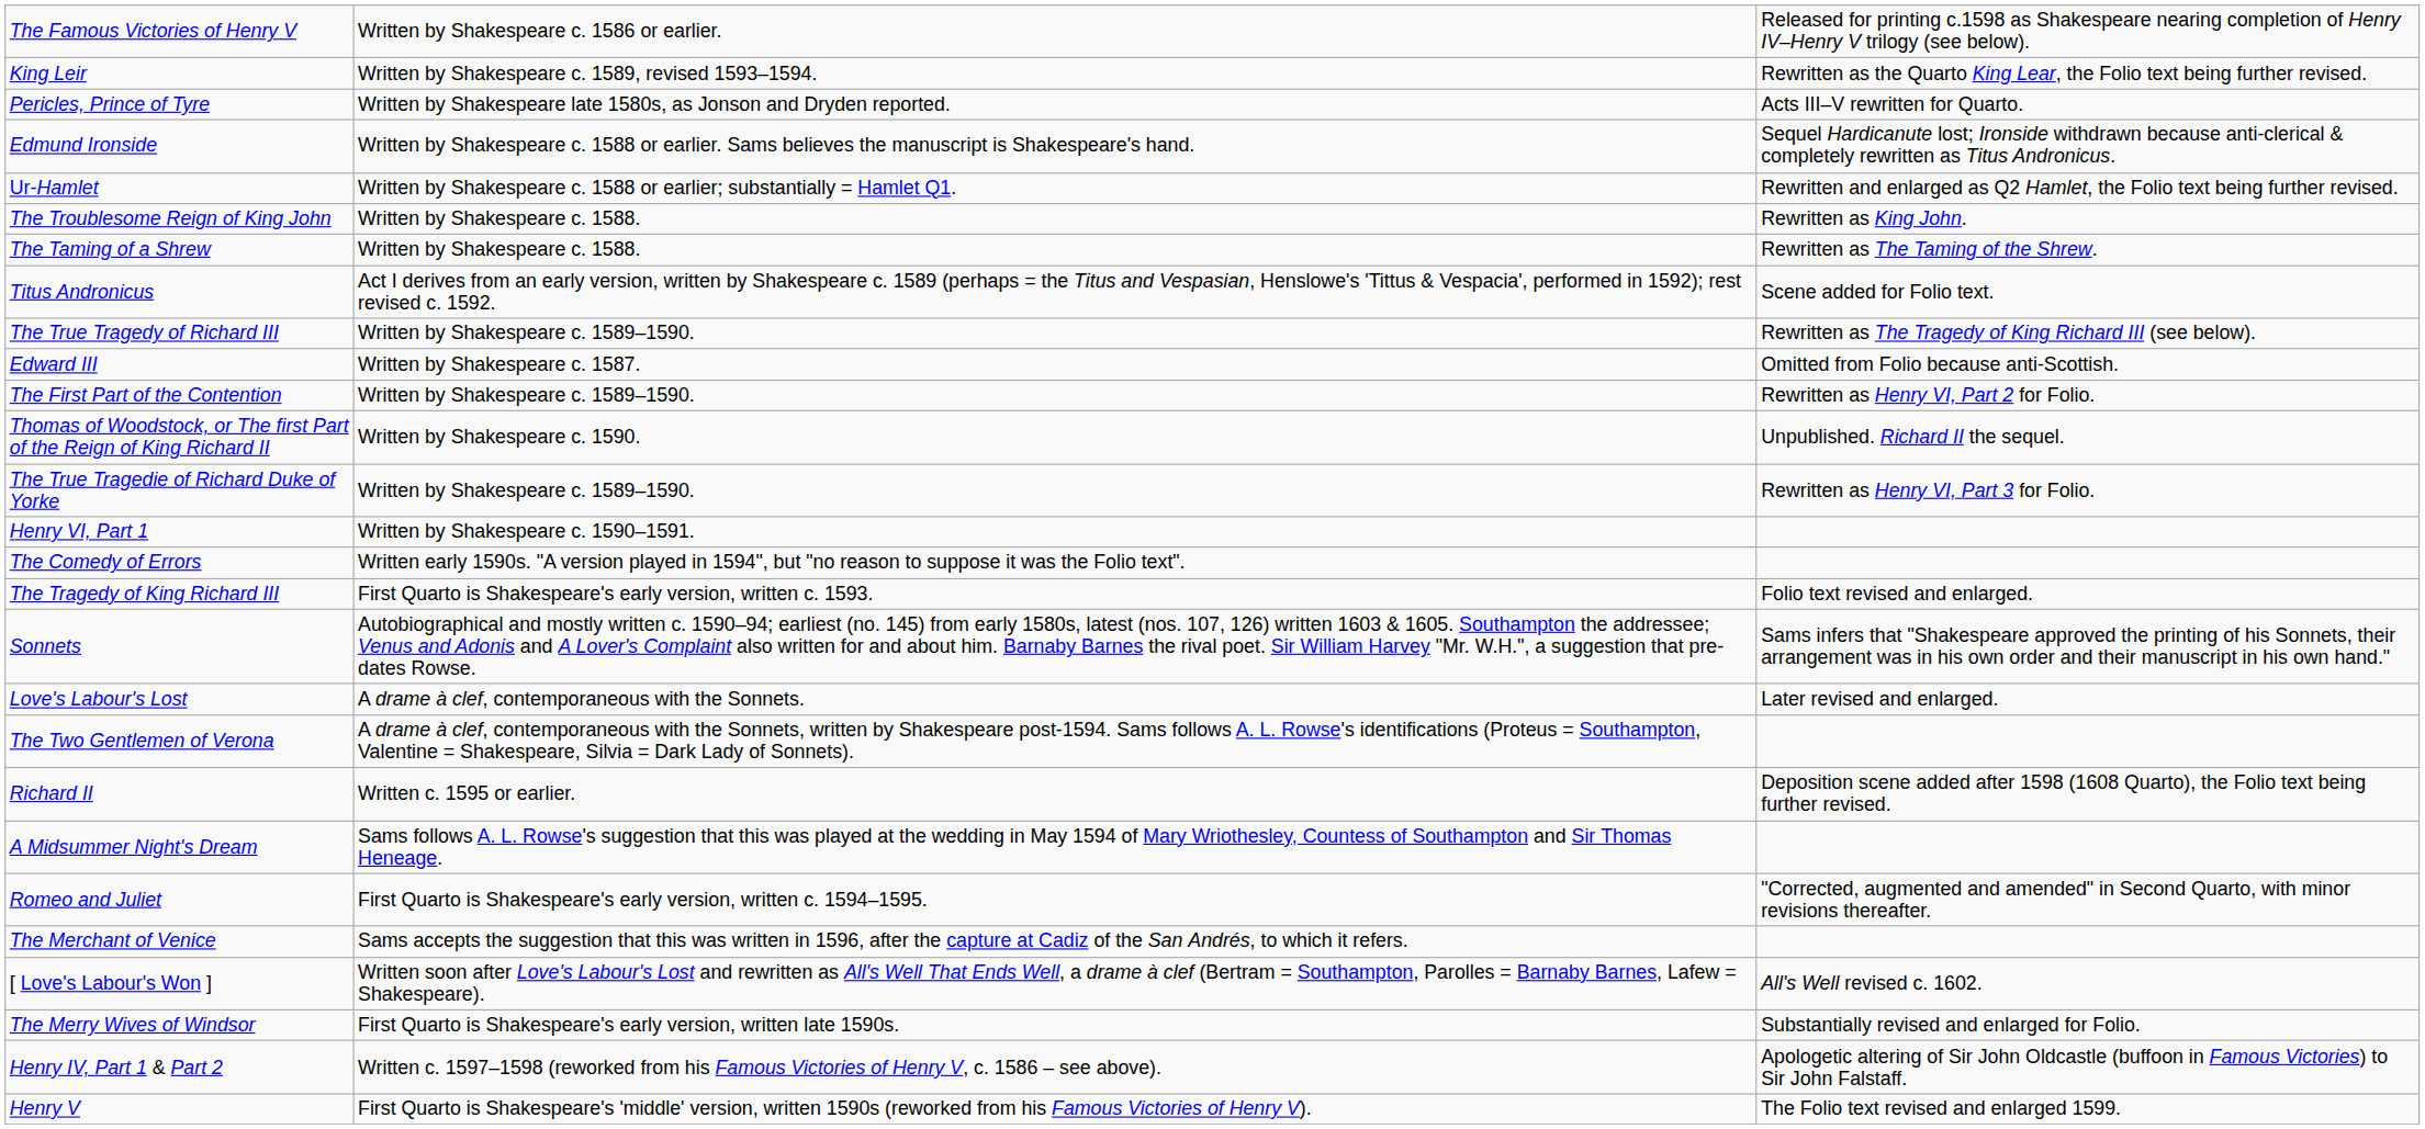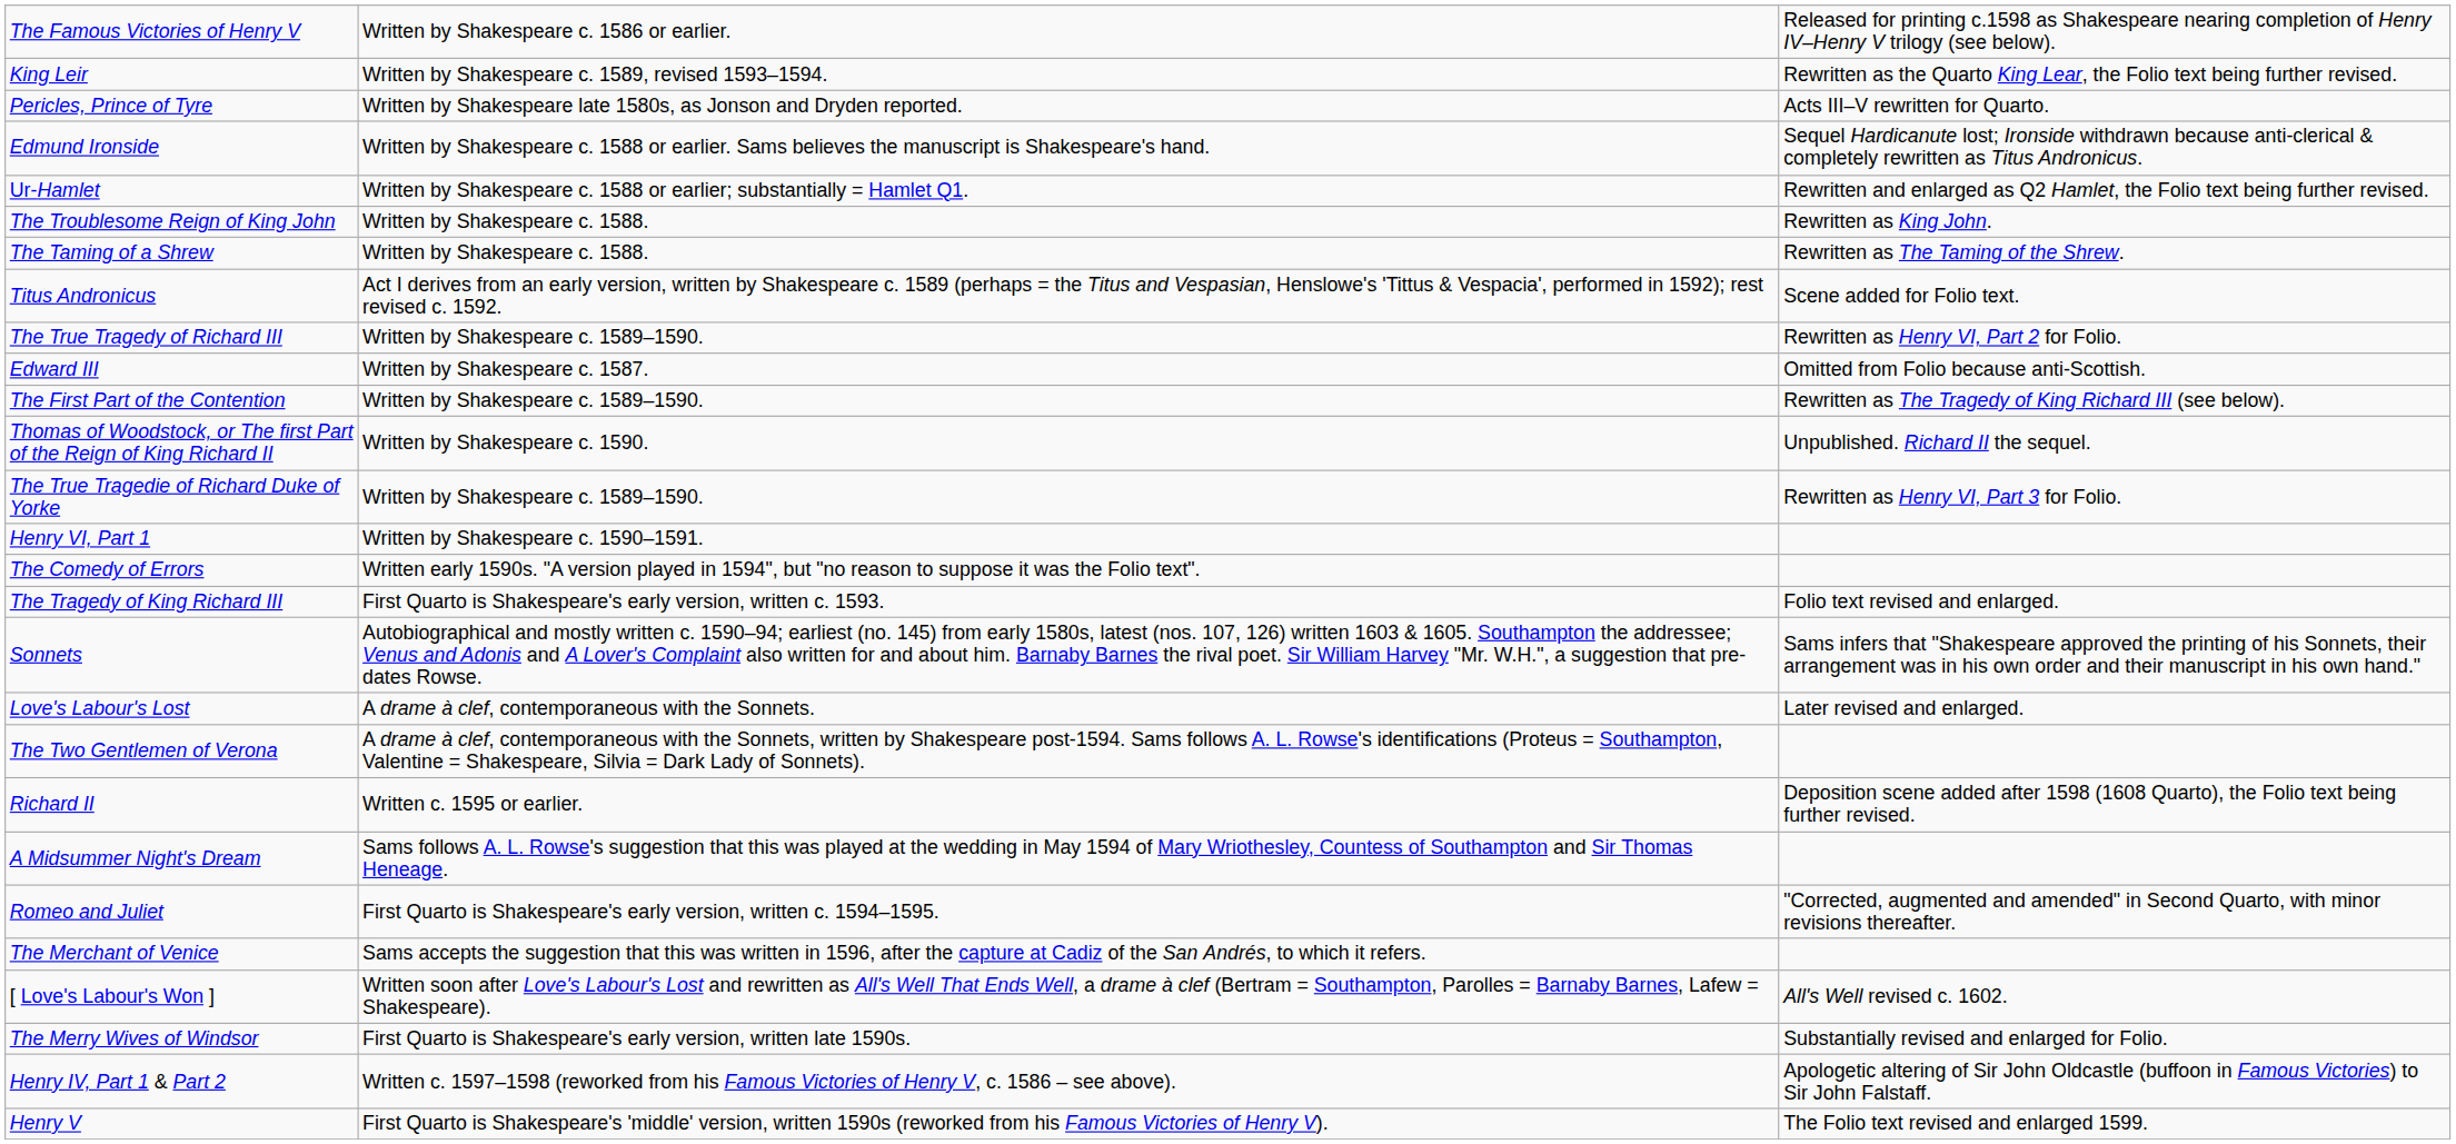The True Tragedy of Richard III | column 3: Rewritten as The Tragedy of King Richard III (see below). -> Rewritten as Henry VI, Part 2 for Folio.
The First Part of the Contention | column 3: Rewritten as Henry VI, Part 2 for Folio. -> Rewritten as The Tragedy of King Richard III (see below).
